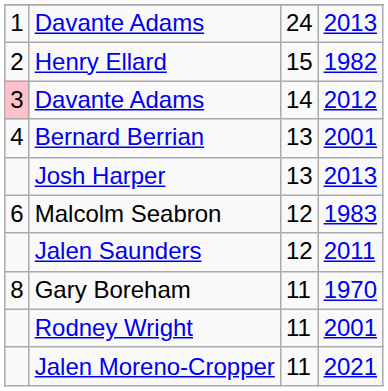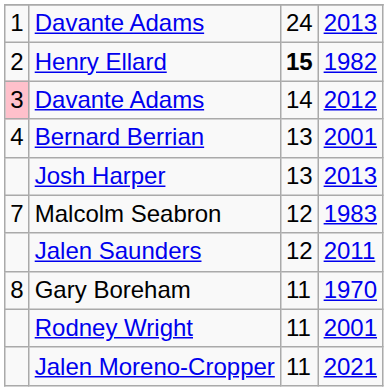Henry Ellard | column 3: normal -> bold
Malcolm Seabron | column 1: 6 -> 7
